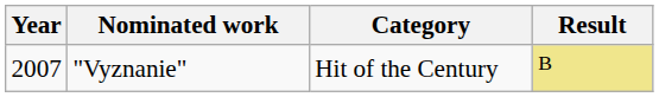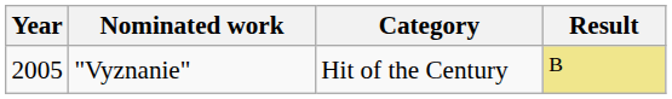"Vyznanie" | Year: 2007 -> 2005
